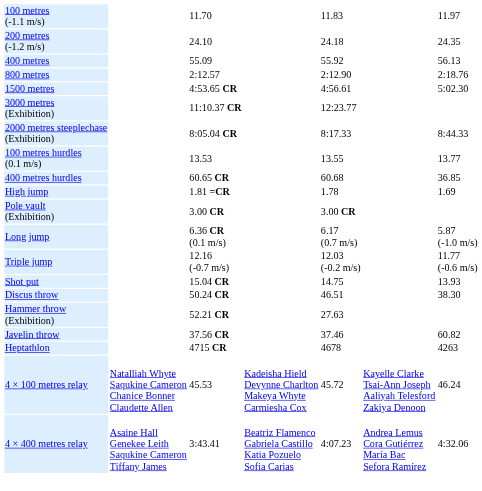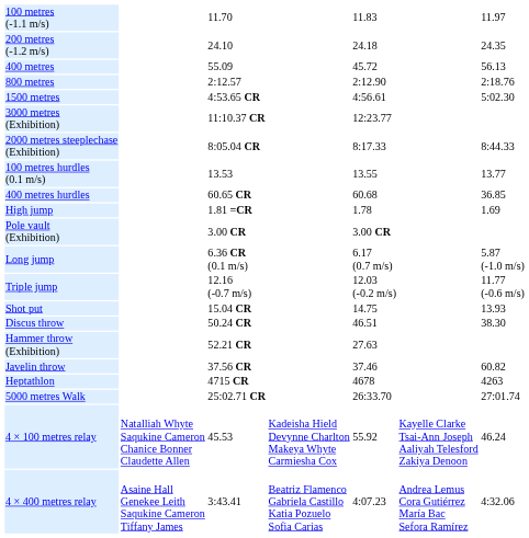400 metres | column 5: 55.92 -> 45.72
+ row: 5000 metres Walk | 25:02.71 CR | 26:33.70 | 27:01.74
4 × 100 metres relay | column 5: 45.72 -> 55.92
